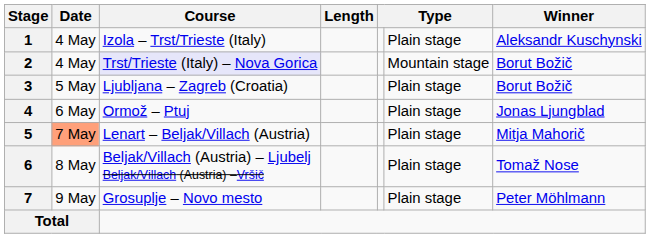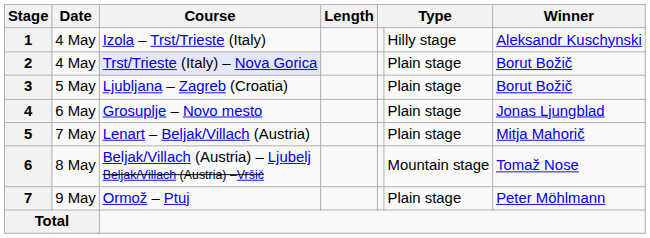1 | column 6: Plain stage -> Hilly stage
2 | column 6: Mountain stage -> Plain stage
4 | Course: Ormož – Ptuj -> Grosuplje – Novo mesto
5 | Date: lightsalmon background -> no background
6 | column 6: Plain stage -> Mountain stage
7 | Course: Grosuplje – Novo mesto -> Ormož – Ptuj
